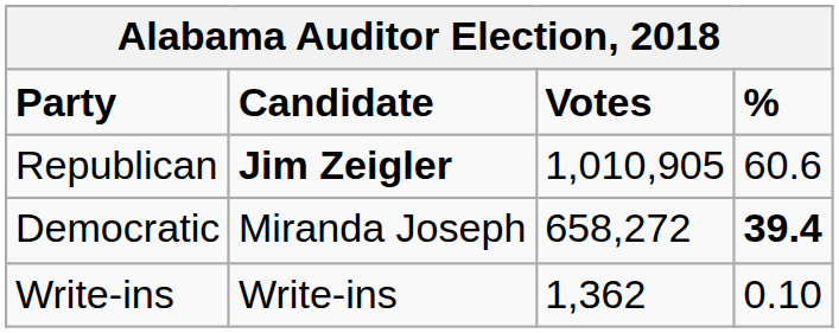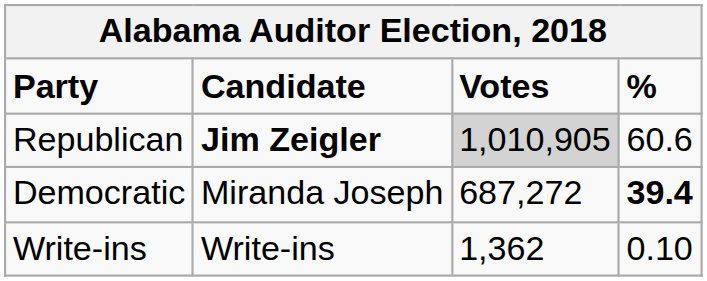Republican | Votes: no background -> lightgrey background
Democratic | Votes: 658,272 -> 687,272
